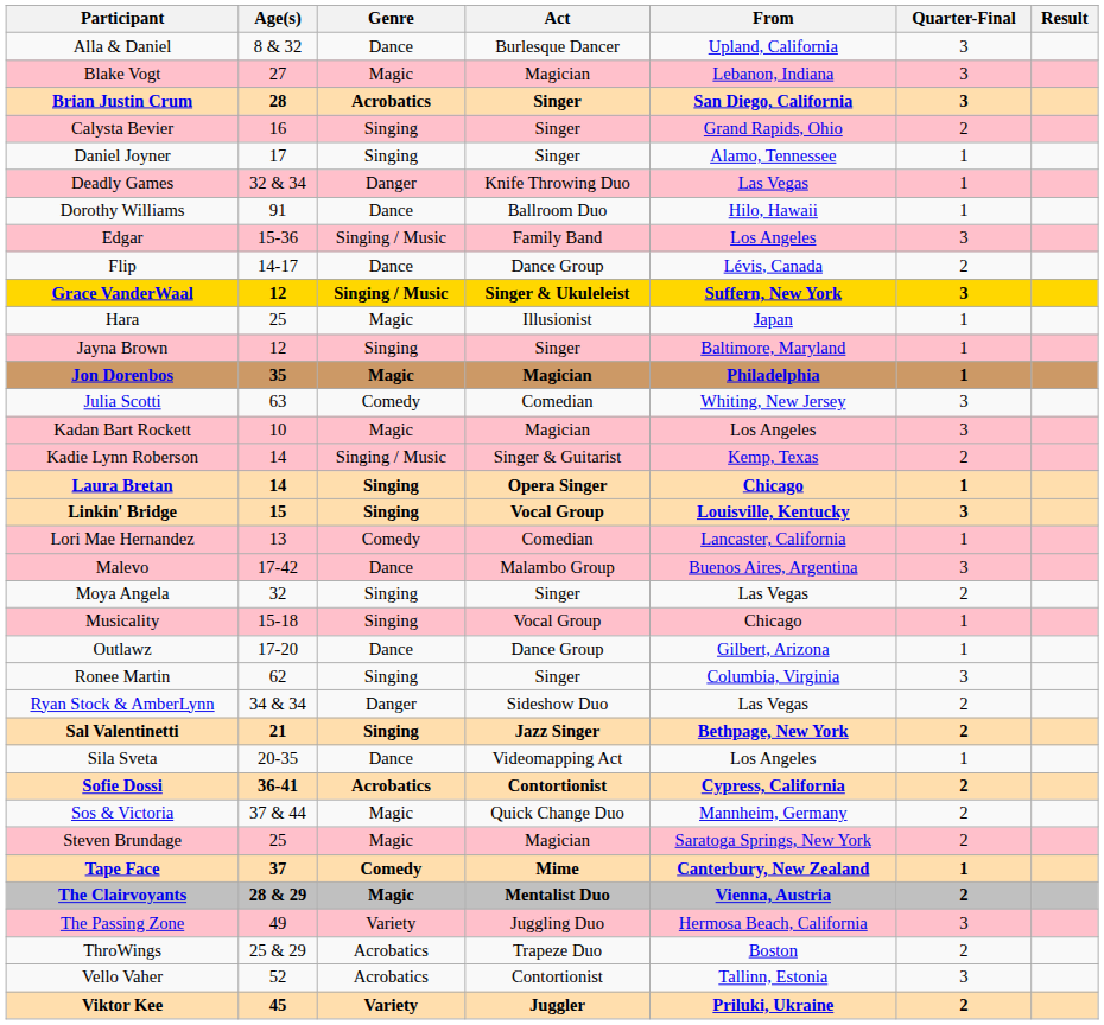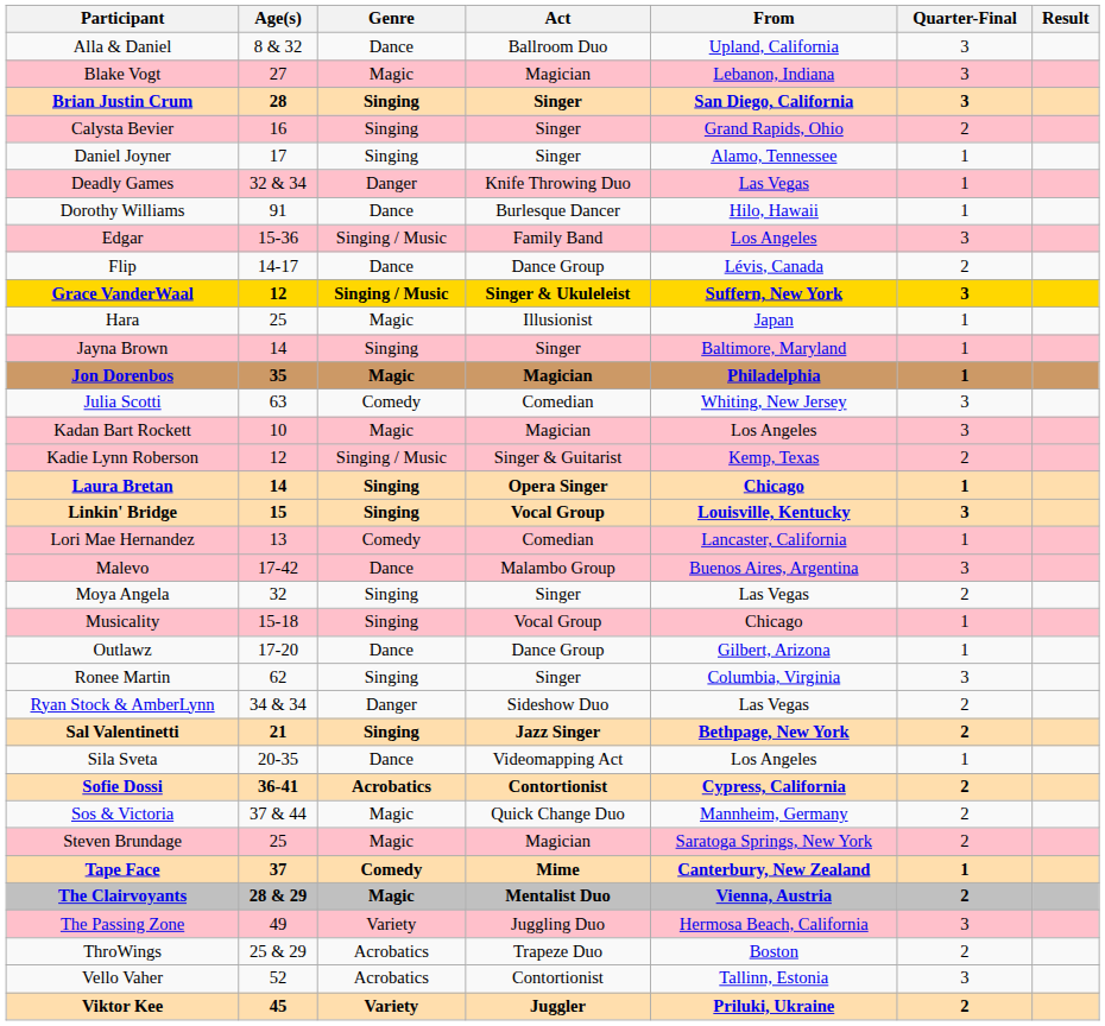Alla & Daniel | Act: Burlesque Dancer -> Ballroom Duo
Brian Justin Crum | Genre: Acrobatics -> Singing
Dorothy Williams | Act: Ballroom Duo -> Burlesque Dancer
Jayna Brown | Age(s): 12 -> 14
Kadie Lynn Roberson | Age(s): 14 -> 12
